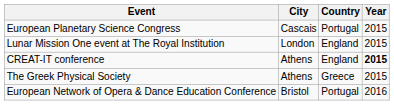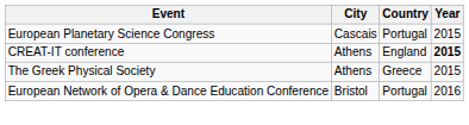- row: Lunar Mission One event at The Royal Institution | London | England | 2015
